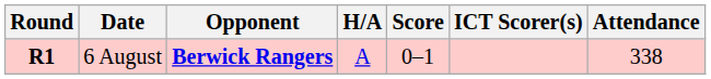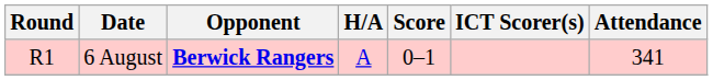6 August | Round: bold -> normal
6 August | Attendance: 338 -> 341
